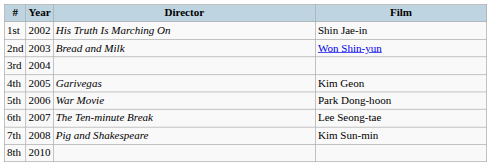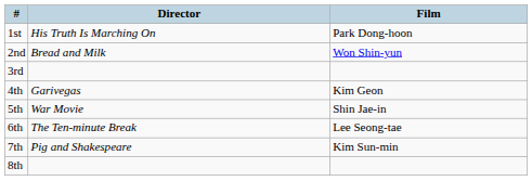- column: Year | 2002 | 2003 | 2004 | 2005 | 2006 | 2007 | 2008 | 2010
1st | Film: Shin Jae-in -> Park Dong-hoon
5th | Film: Park Dong-hoon -> Shin Jae-in
